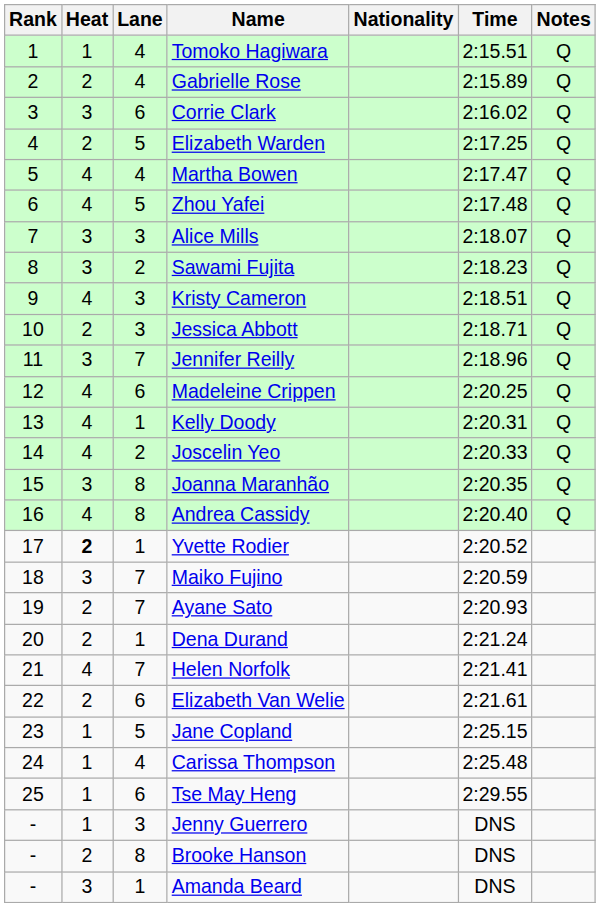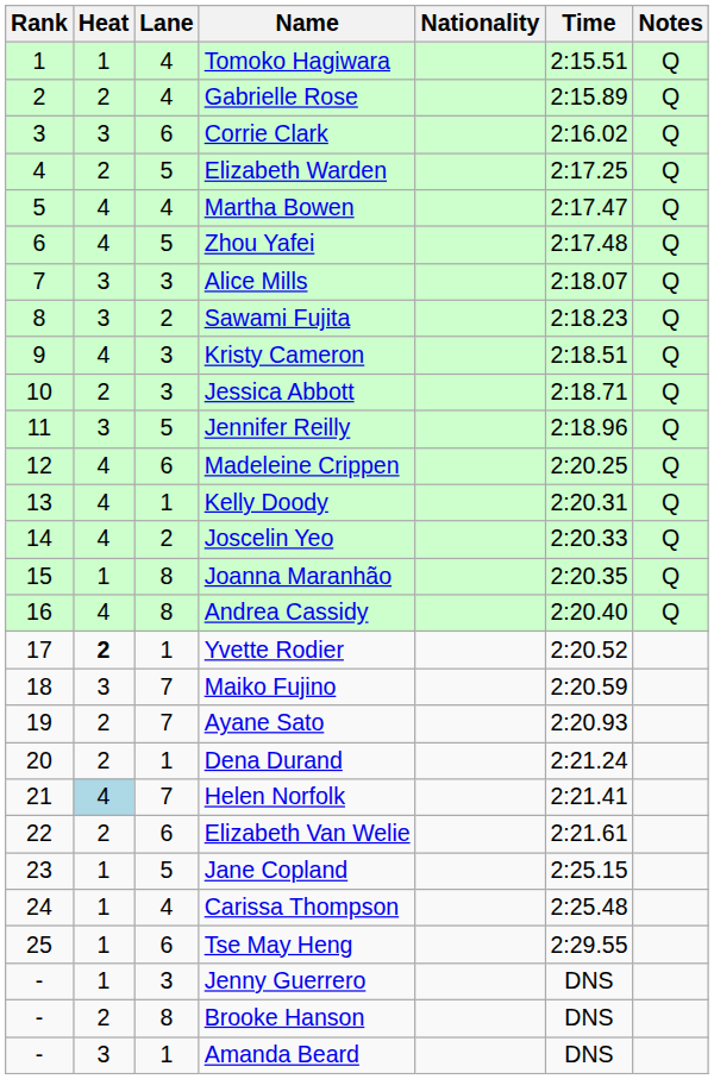Jennifer Reilly | Lane: 7 -> 5
Joanna Maranhão | Heat: 3 -> 1
Helen Norfolk | Heat: no background -> lightblue background
